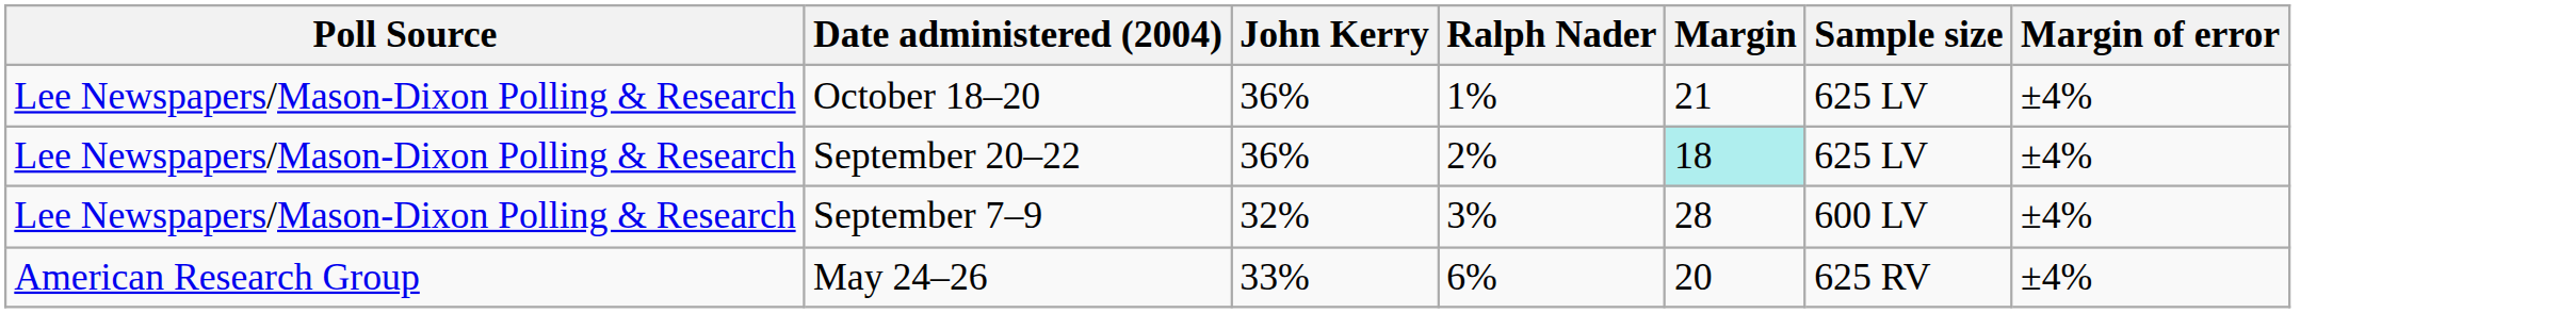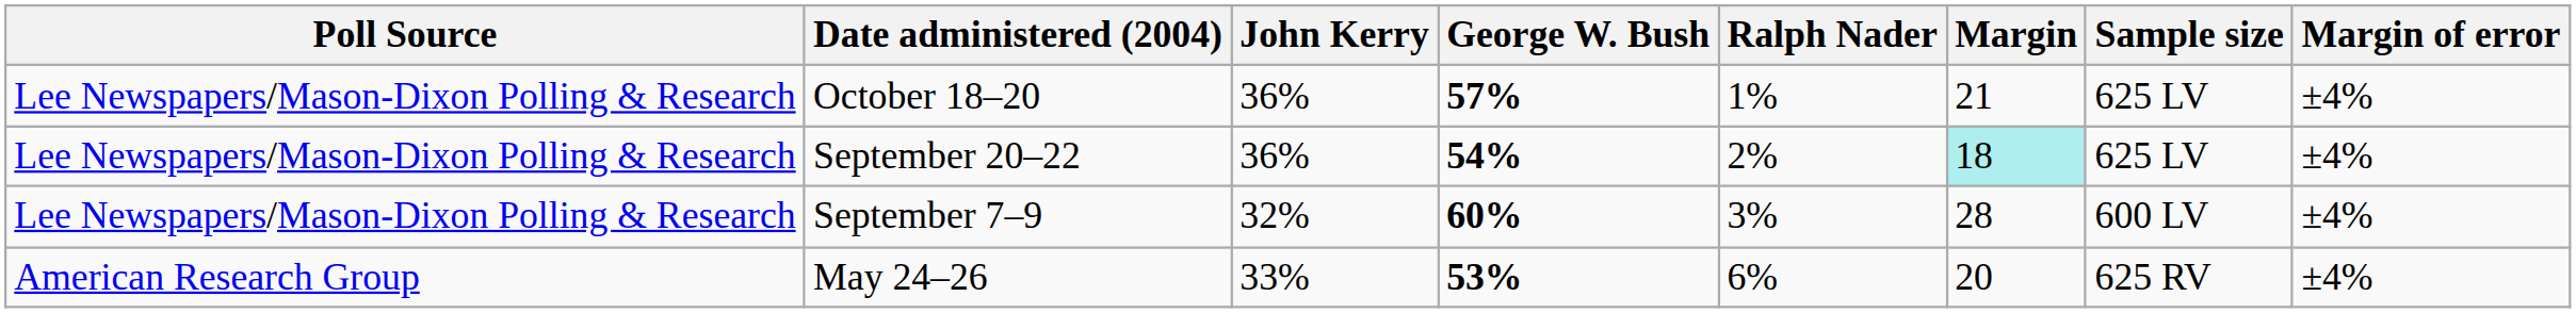+ column: George W. Bush | 57% | 54% | 60% | 53%
